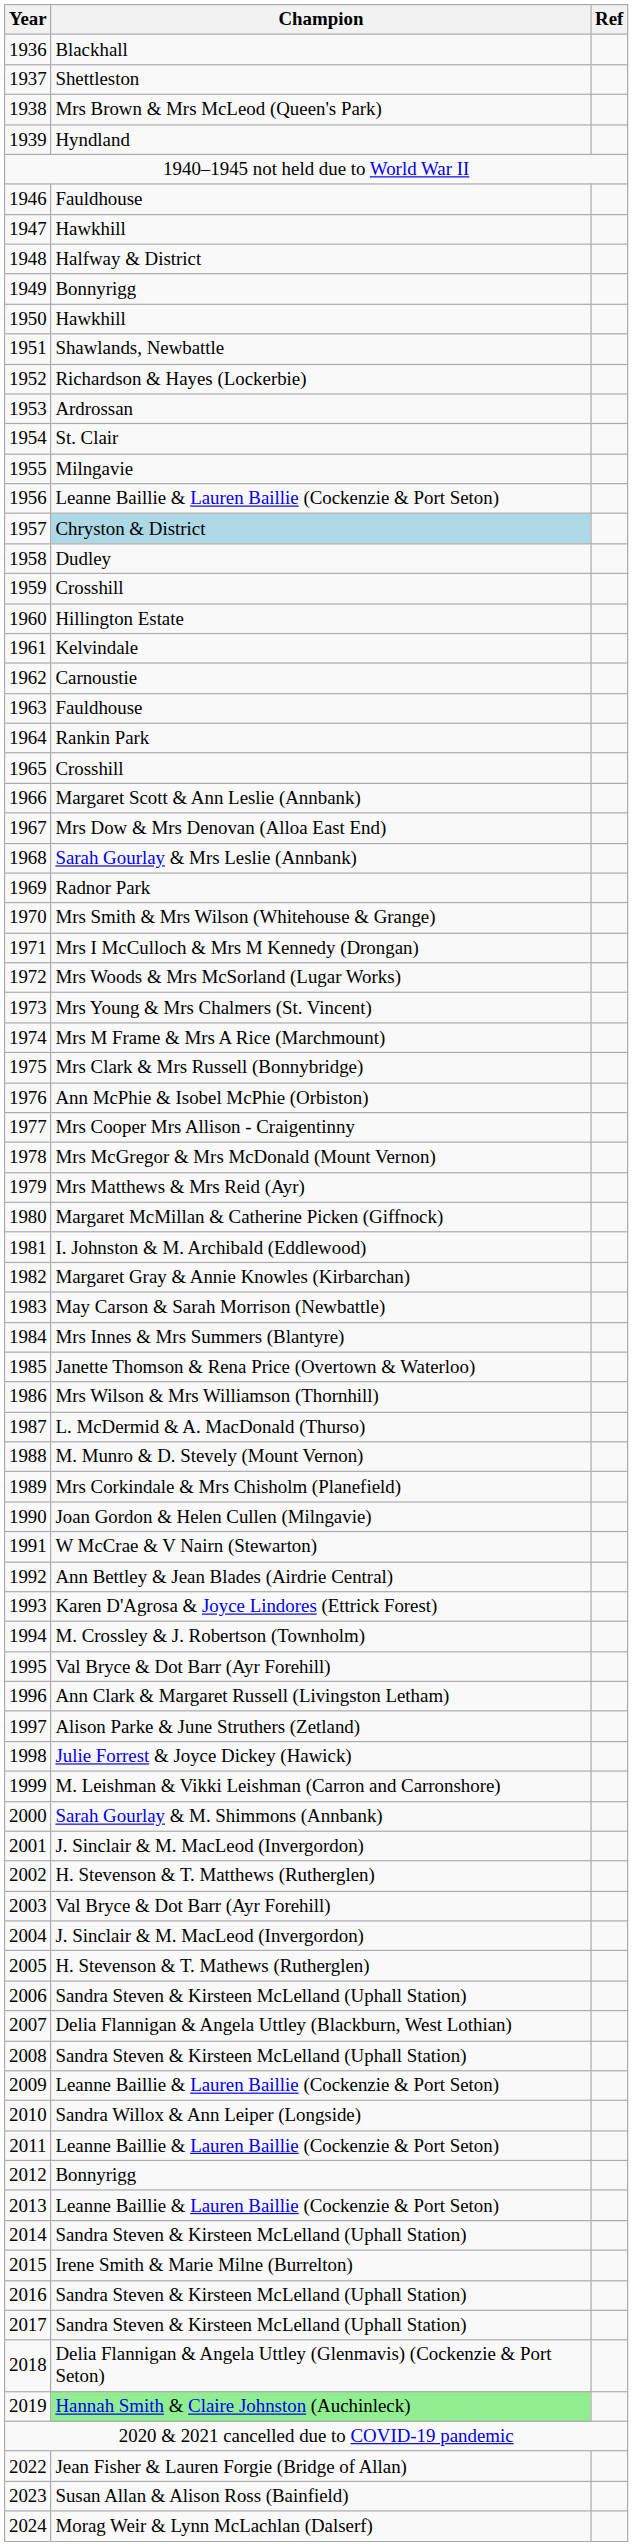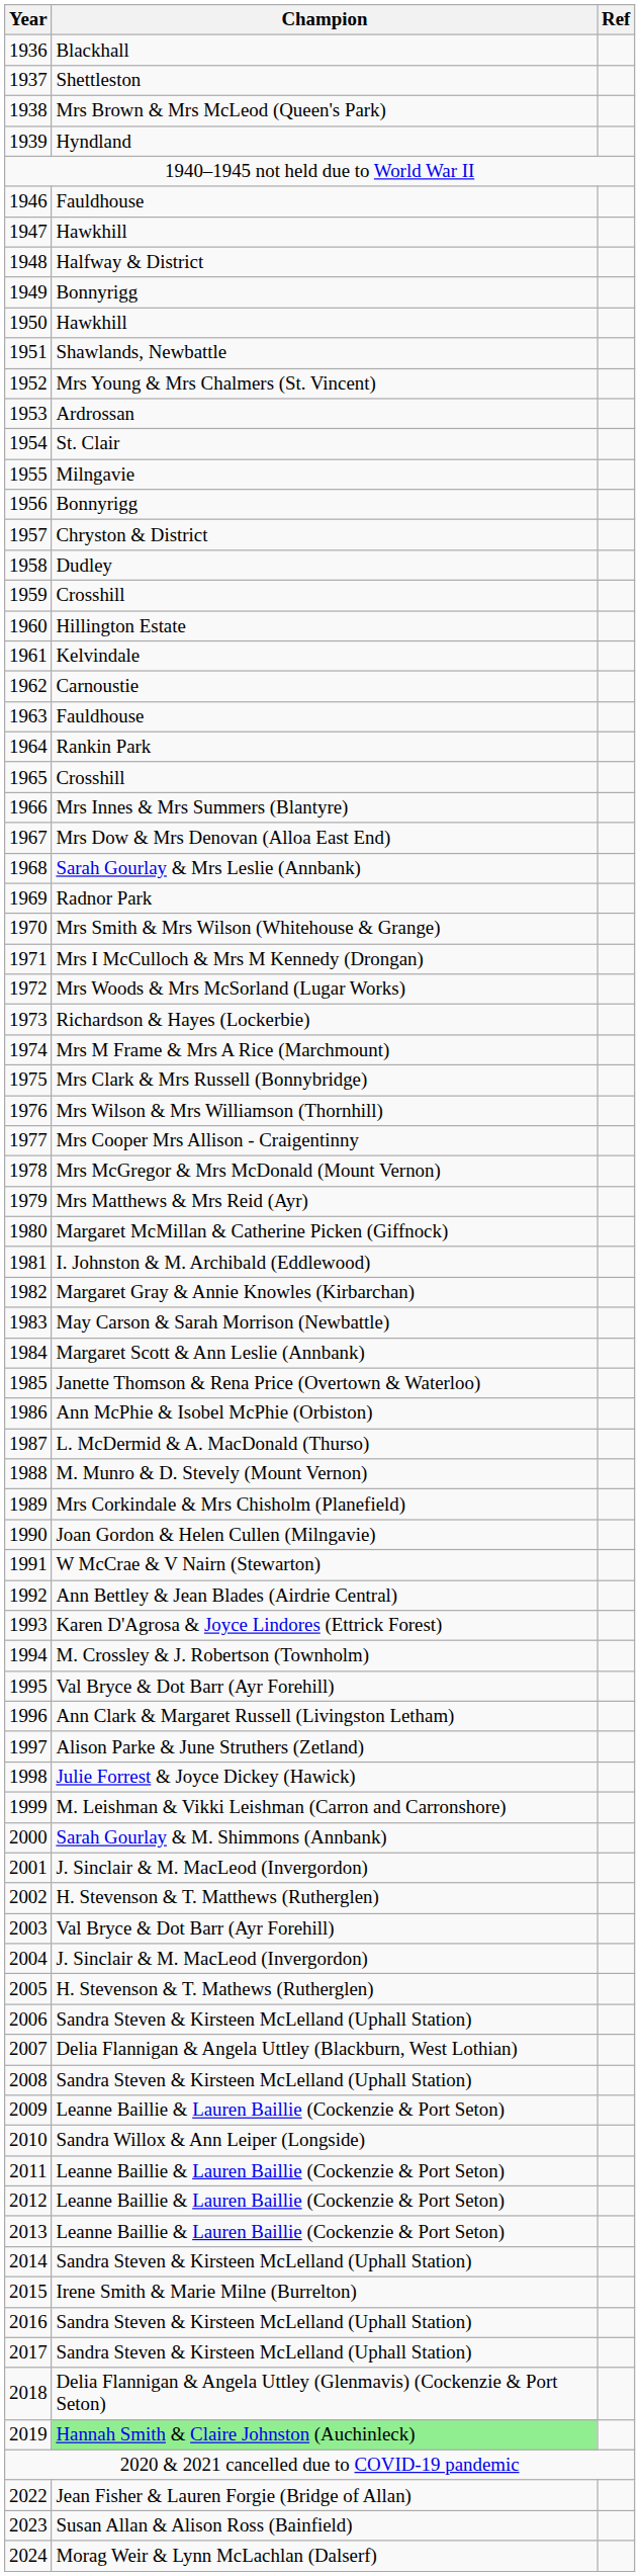1952 | Champion: Richardson & Hayes (Lockerbie) -> Mrs Young & Mrs Chalmers (St. Vincent)
1956 | Champion: Leanne Baillie & Lauren Baillie (Cockenzie & Port Seton) -> Bonnyrigg
1957 | Champion: lightblue background -> no background
1966 | Champion: Margaret Scott & Ann Leslie (Annbank) -> Mrs Innes & Mrs Summers (Blantyre)
1973 | Champion: Mrs Young & Mrs Chalmers (St. Vincent) -> Richardson & Hayes (Lockerbie)
1976 | Champion: Ann McPhie & Isobel McPhie (Orbiston) -> Mrs Wilson & Mrs Williamson (Thornhill)
1984 | Champion: Mrs Innes & Mrs Summers (Blantyre) -> Margaret Scott & Ann Leslie (Annbank)
1986 | Champion: Mrs Wilson & Mrs Williamson (Thornhill) -> Ann McPhie & Isobel McPhie (Orbiston)
2012 | Champion: Bonnyrigg -> Leanne Baillie & Lauren Baillie (Cockenzie & Port Seton)
